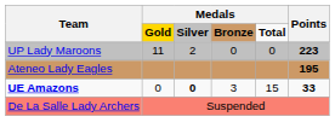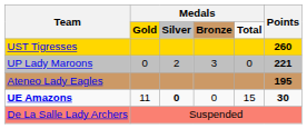+ row: UST Tigresses | 260
UP Lady Maroons | column 2: 11 -> 0
UP Lady Maroons | column 4: 0 -> 3
UP Lady Maroons | Points: 223 -> 221
UE Amazons | column 2: 0 -> 11
UE Amazons | column 4: 3 -> 0
UE Amazons | Points: 33 -> 30
